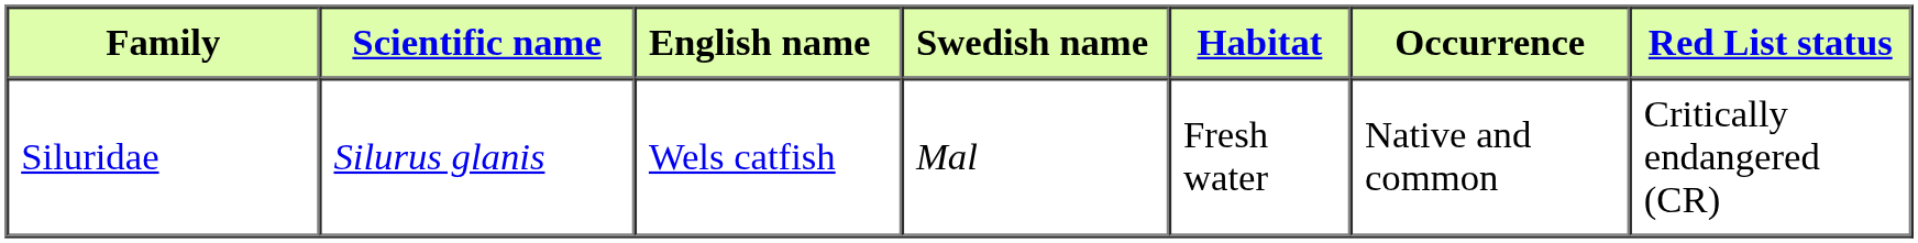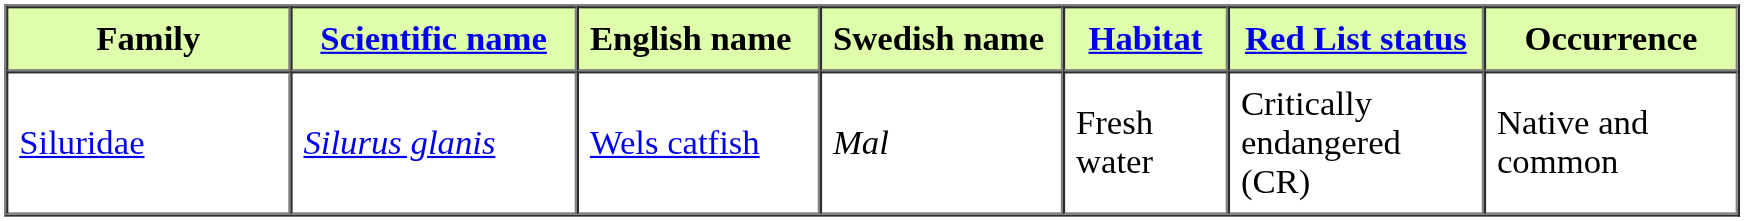columns swapped: Occurrence <-> Red List status
